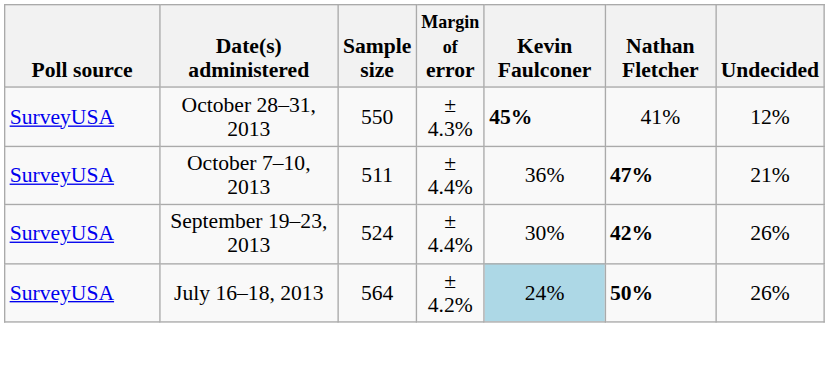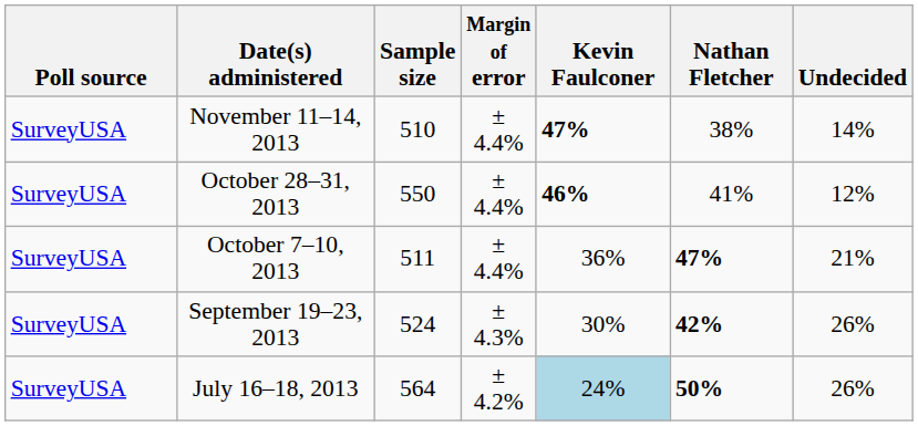+ row: SurveyUSA | November 11–14, 2013 | 510 | ± 4.4% | 47% | 38% | 14%
October 28–31, 2013 | Margin of error: ± 4.3% -> ± 4.4%
October 28–31, 2013 | Kevin Faulconer: 45% -> 46%
September 19–23, 2013 | Margin of error: ± 4.4% -> ± 4.3%
